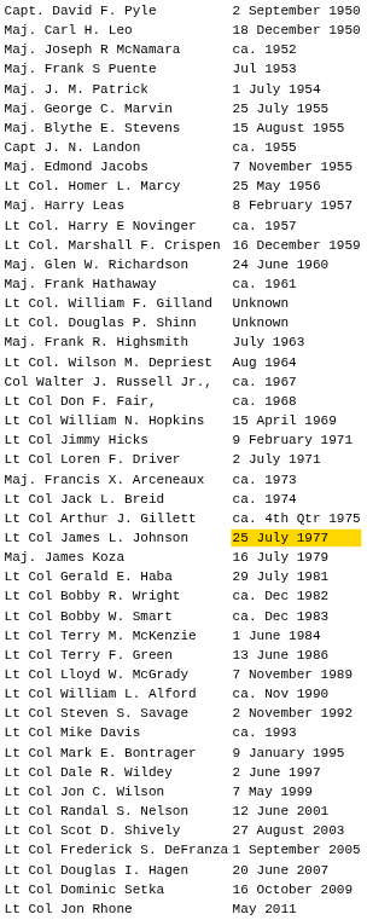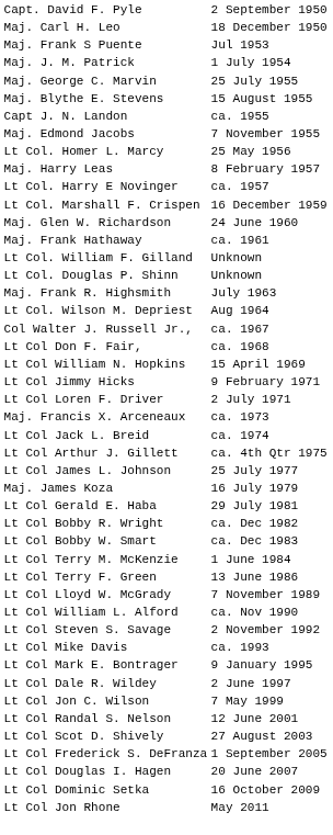- row: Maj. Joseph R McNamara | ca. 1952
Lt Col James L. Johnson | column 2: gold background -> no background
